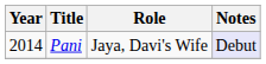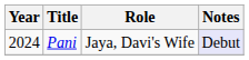Pani | Year: 2014 -> 2024
